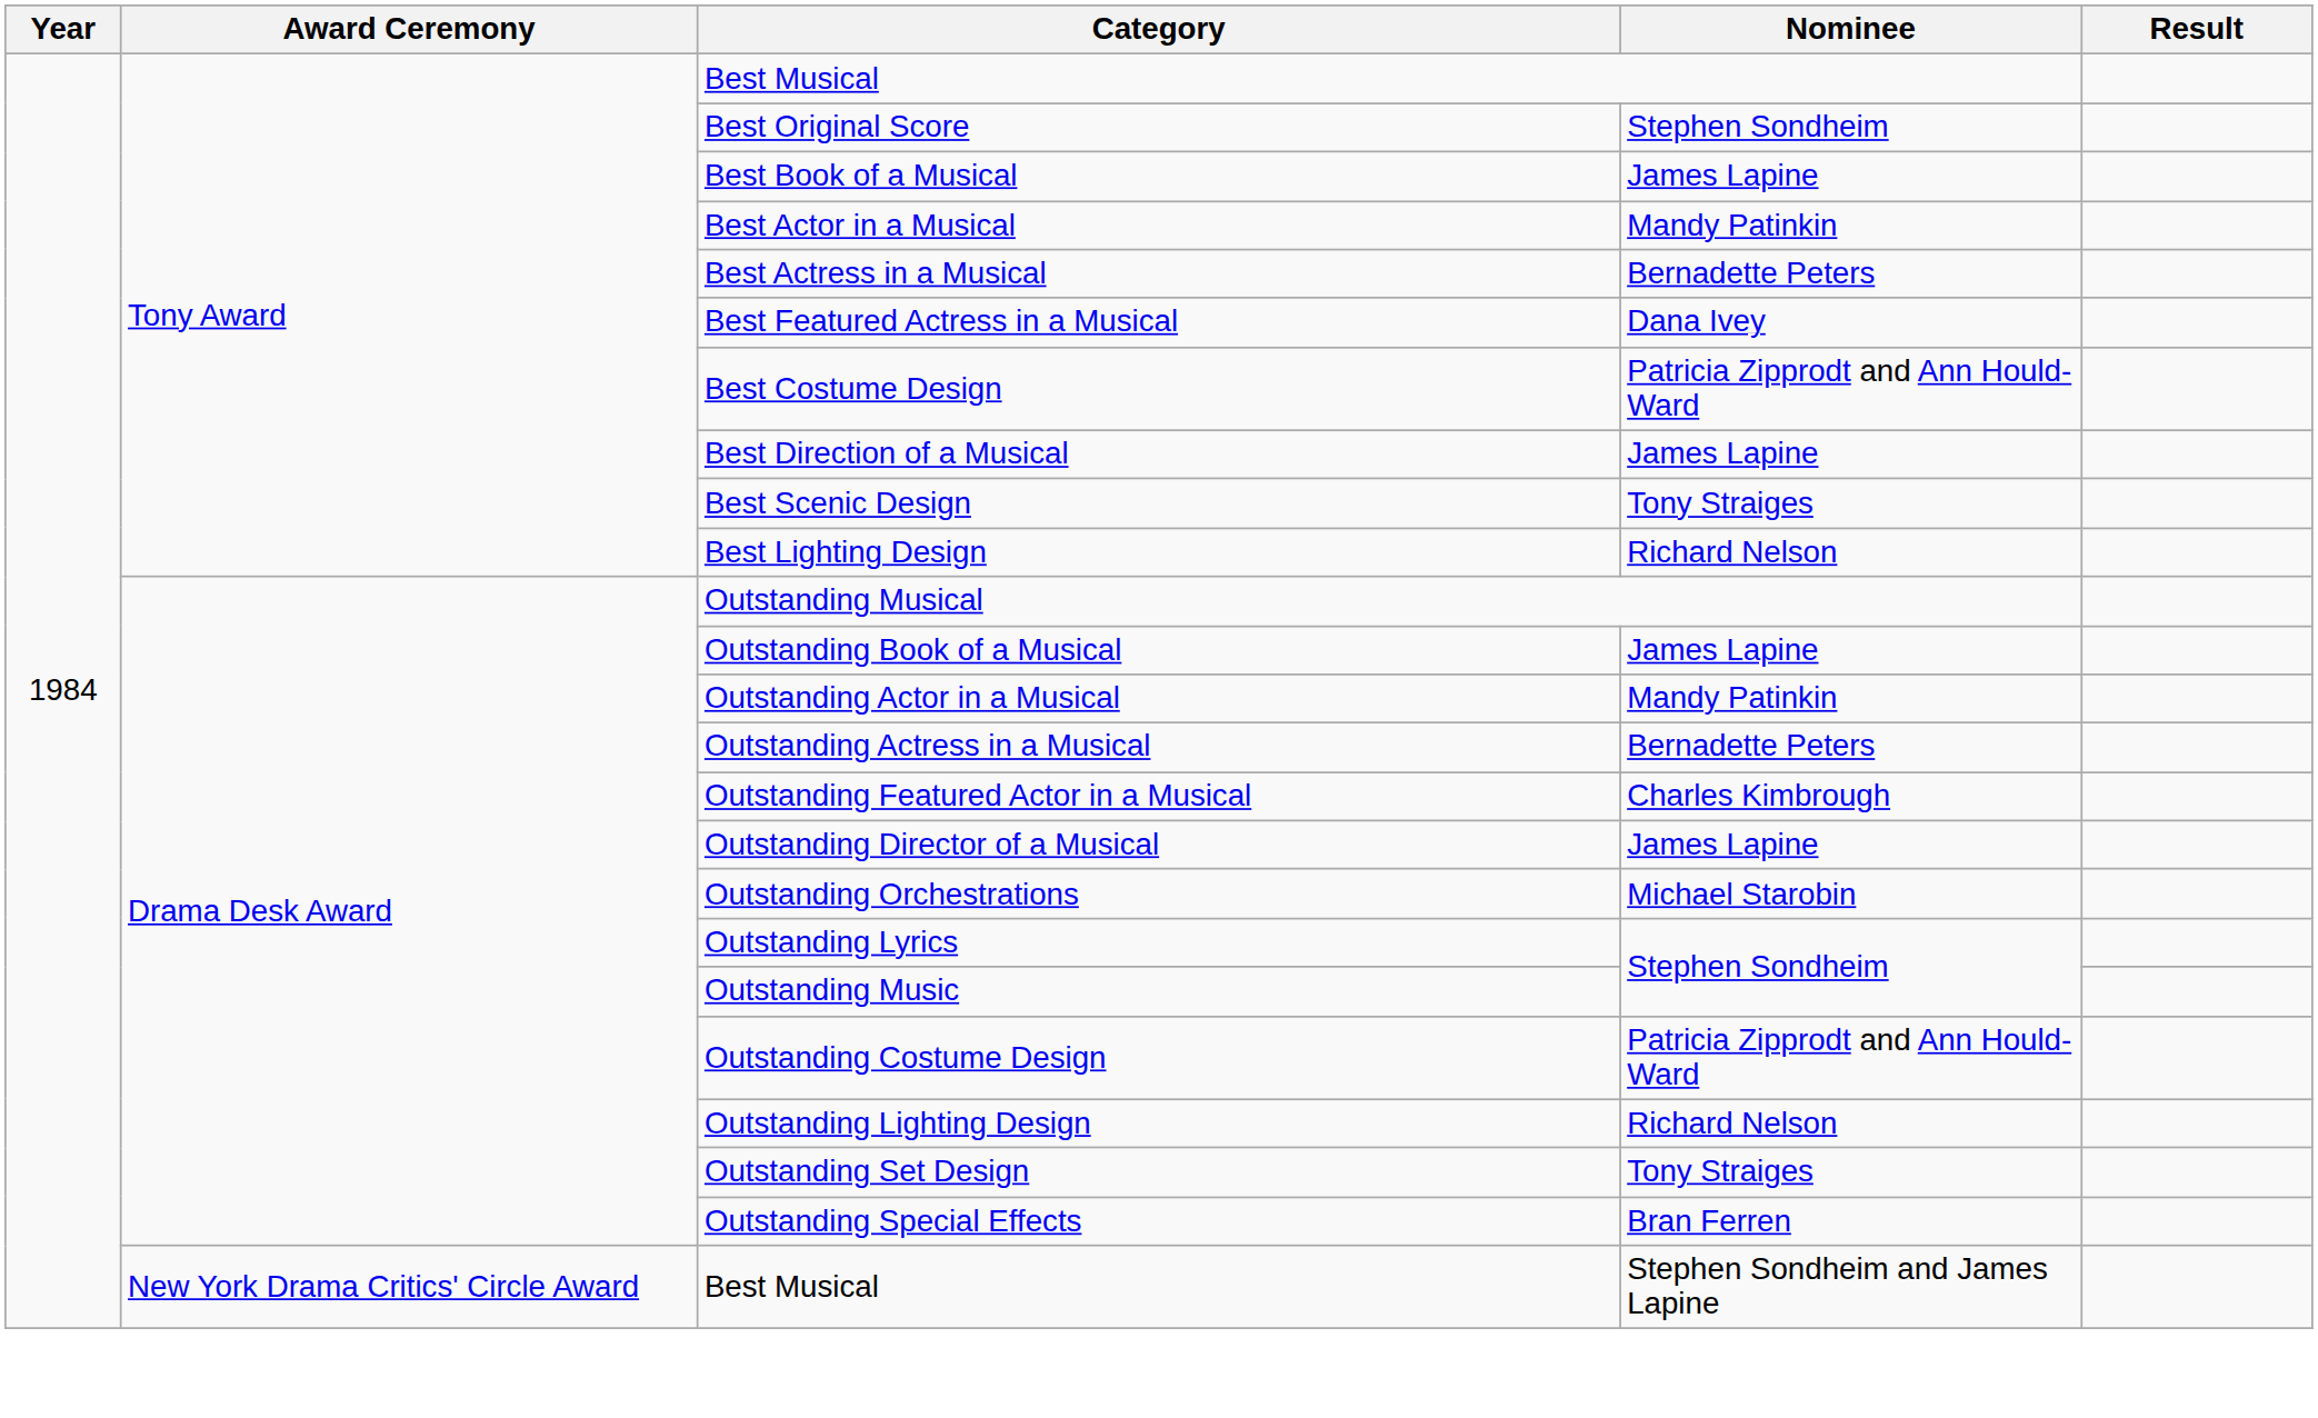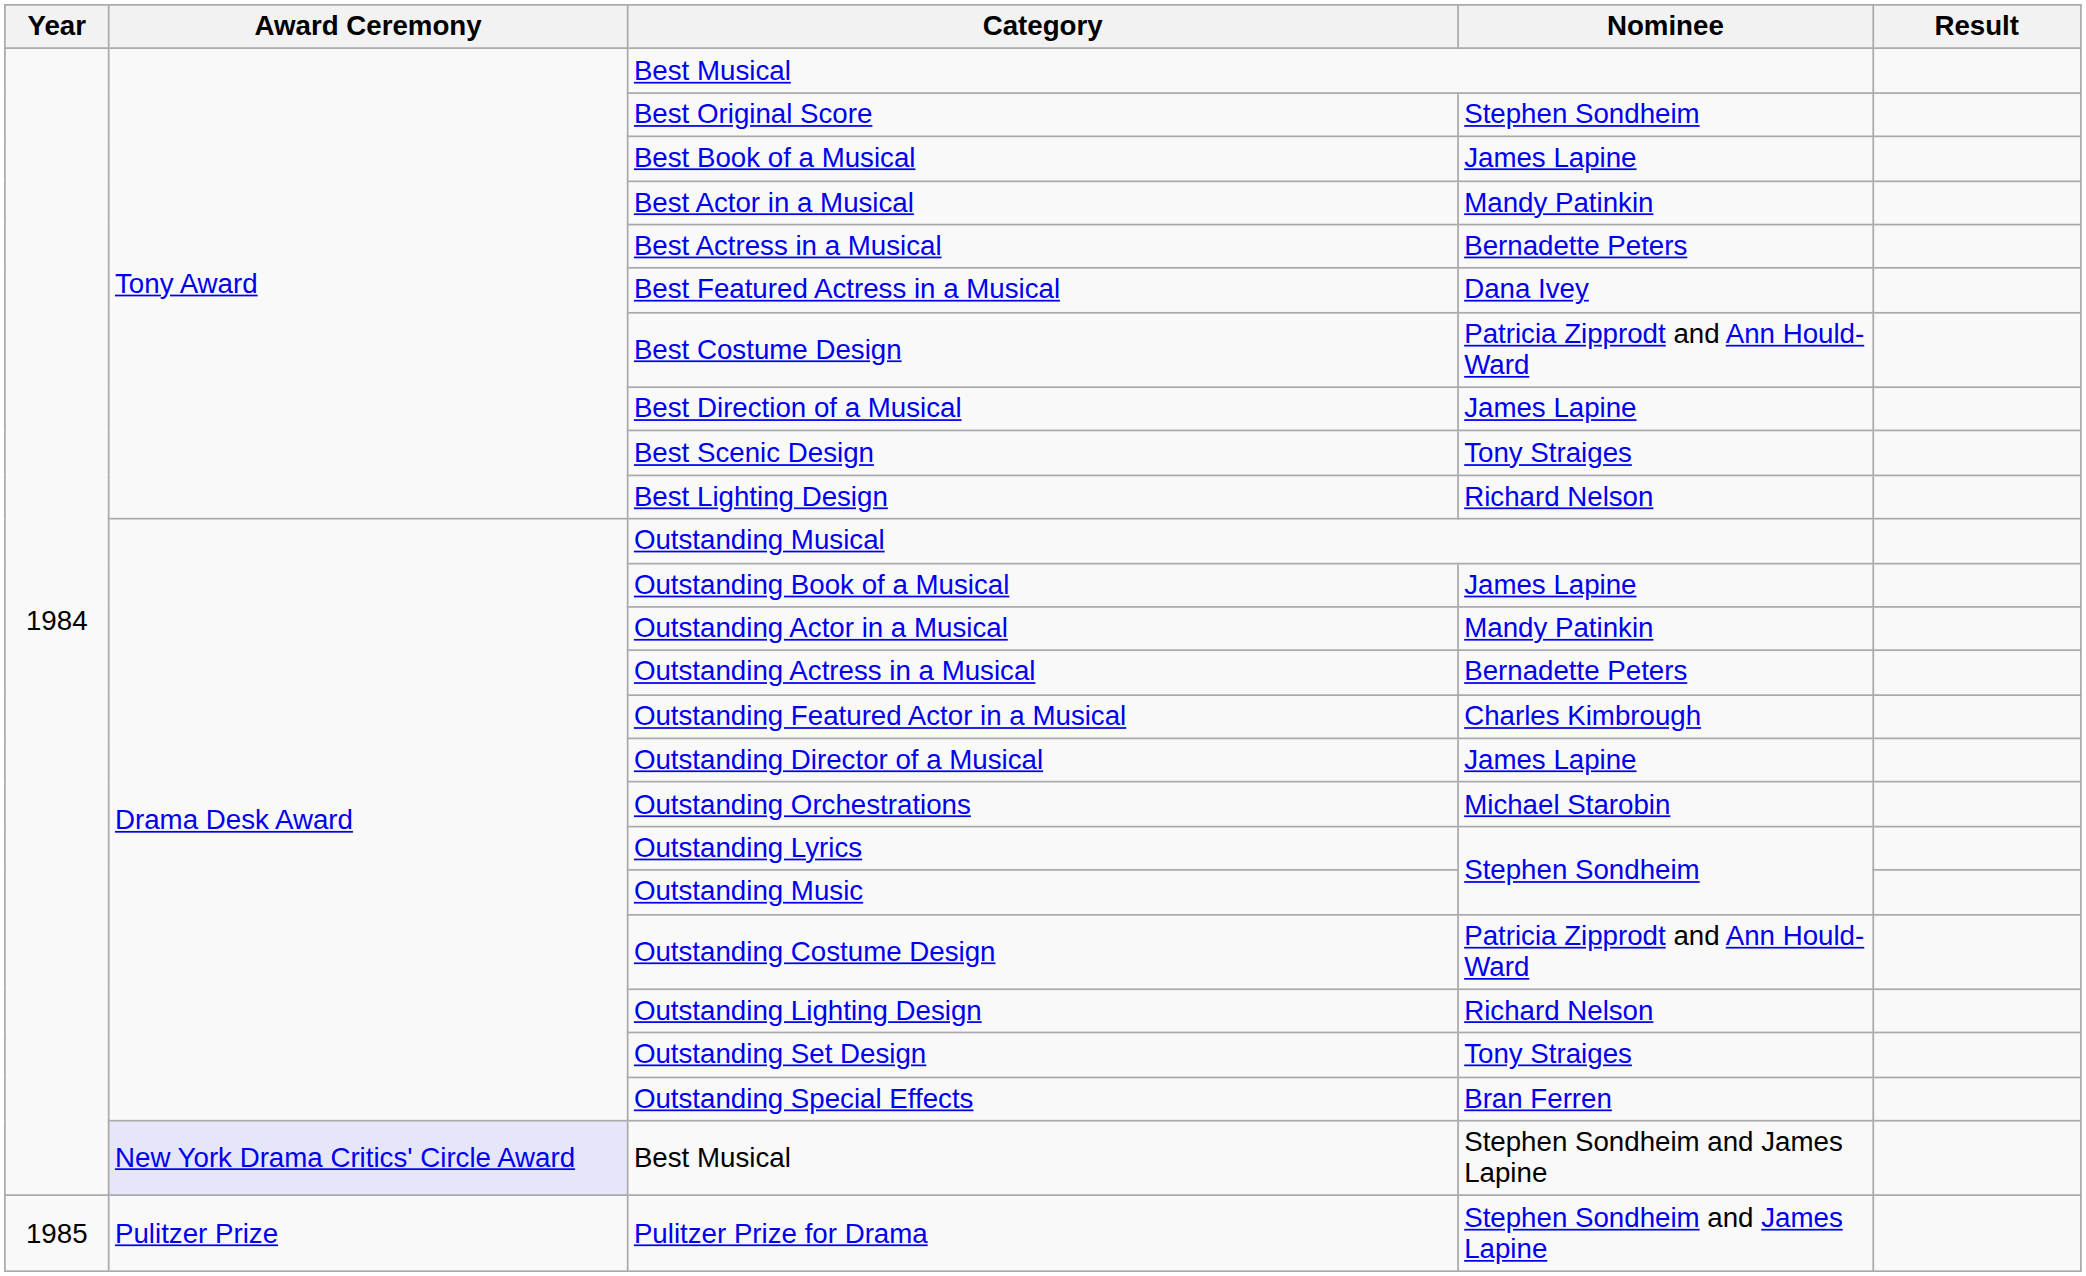Best Musical / Stephen Sondheim and James Lapine | Award Ceremony: no background -> lavender background
+ row: 1985 | Pulitzer Prize | Pulitzer Prize for Drama | Stephen Sondheim and James Lapine
